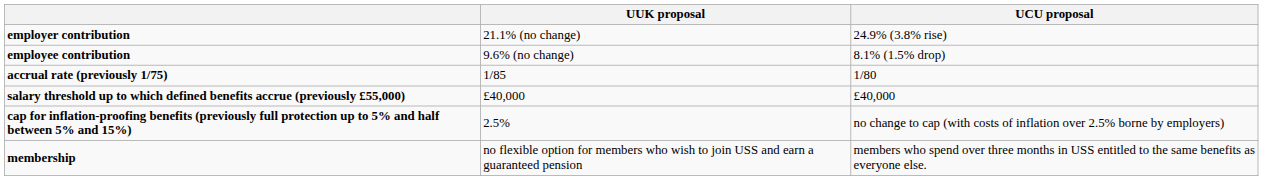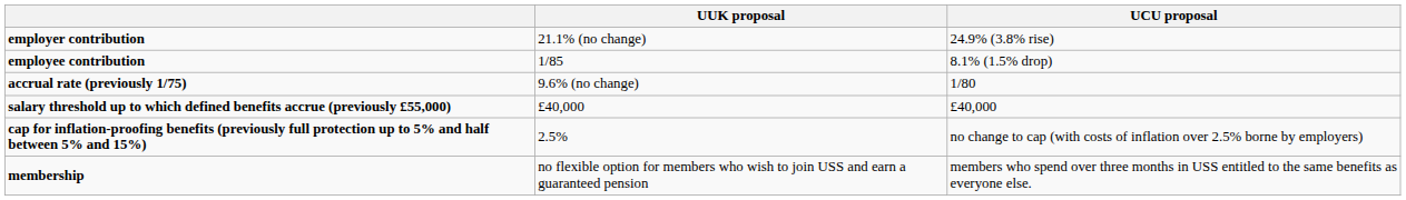employee contribution | UUK proposal: 9.6% (no change) -> 1/85
accrual rate (previously 1/75) | UUK proposal: 1/85 -> 9.6% (no change)
